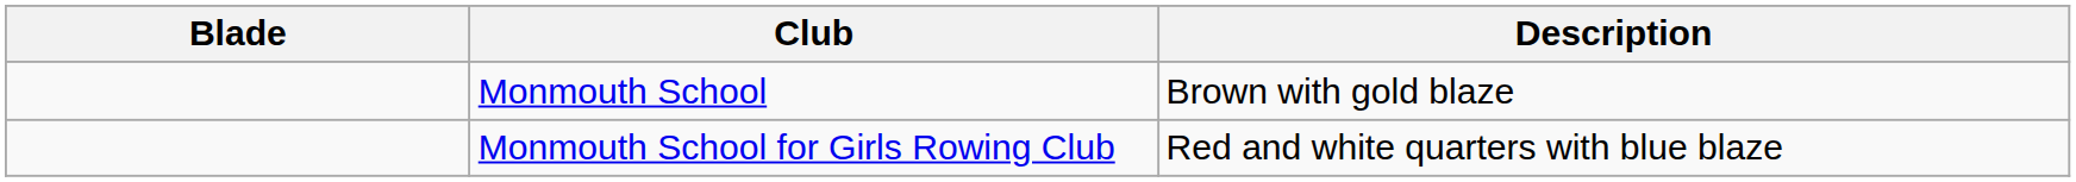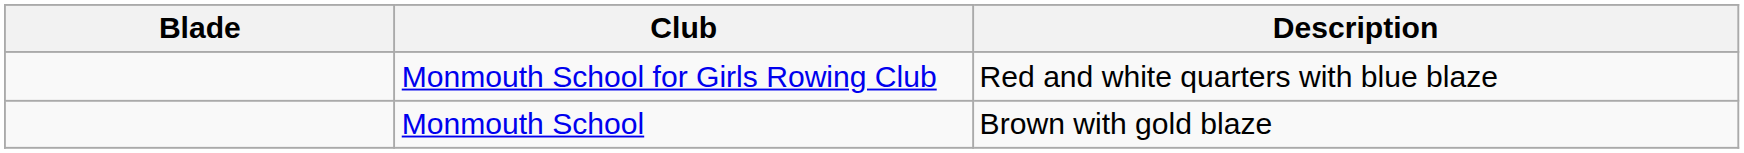rows swapped: Monmouth School <-> Monmouth School for Girls Rowing Club
